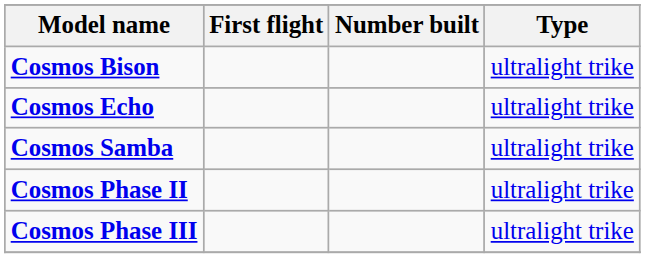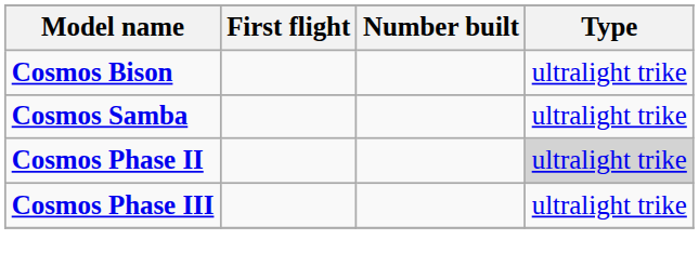- row: Cosmos Echo | ultralight trike
Cosmos Phase II | Type: no background -> lightgrey background
